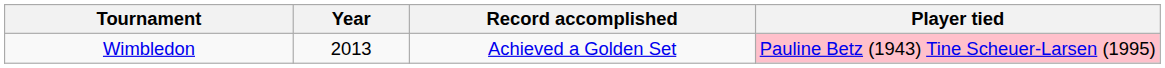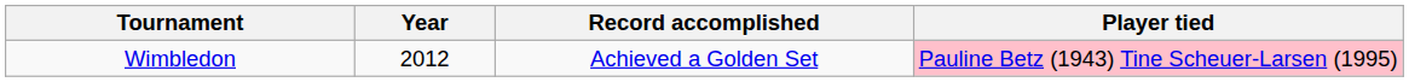Wimbledon | Year: 2013 -> 2012
